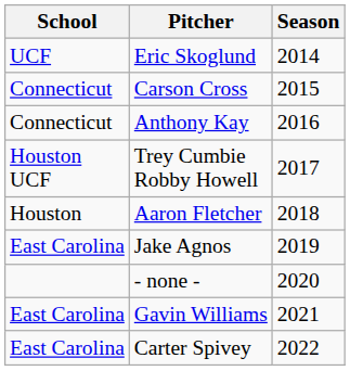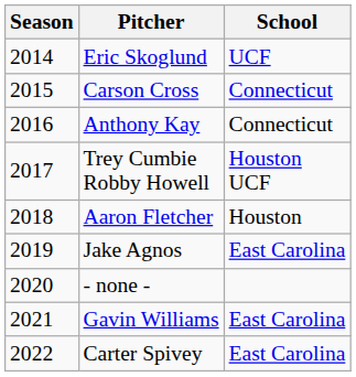columns swapped: Season <-> School
